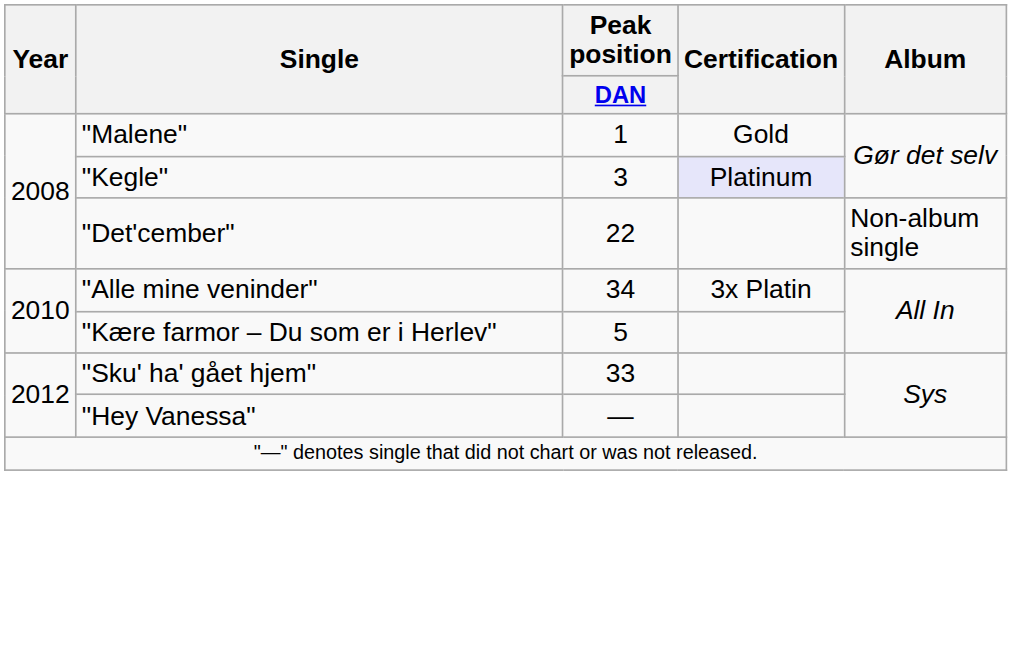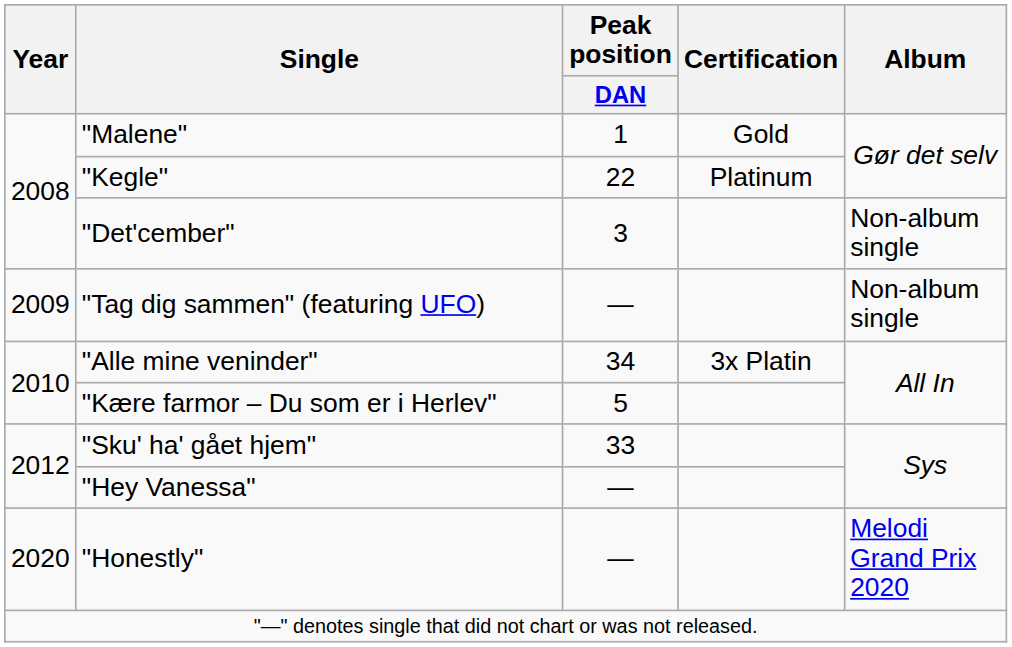"Kegle" | Peak position / DAN: 3 -> 22
"Kegle" | Certification: lavender background -> no background
"Det'cember" | Peak position / DAN: 22 -> 3
+ row: 2009 | "Tag dig sammen" (featuring UFO) | — | Non-album single
+ row: 2020 | "Honestly" | — | Melodi Grand Prix 2020
